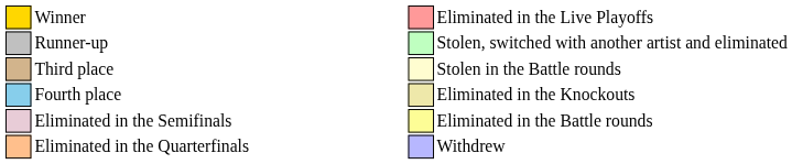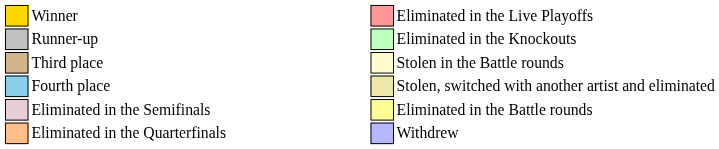Runner-up | column 10: Stolen, switched with another artist and eliminated -> Eliminated in the Knockouts
Fourth place | column 10: Eliminated in the Knockouts -> Stolen, switched with another artist and eliminated
